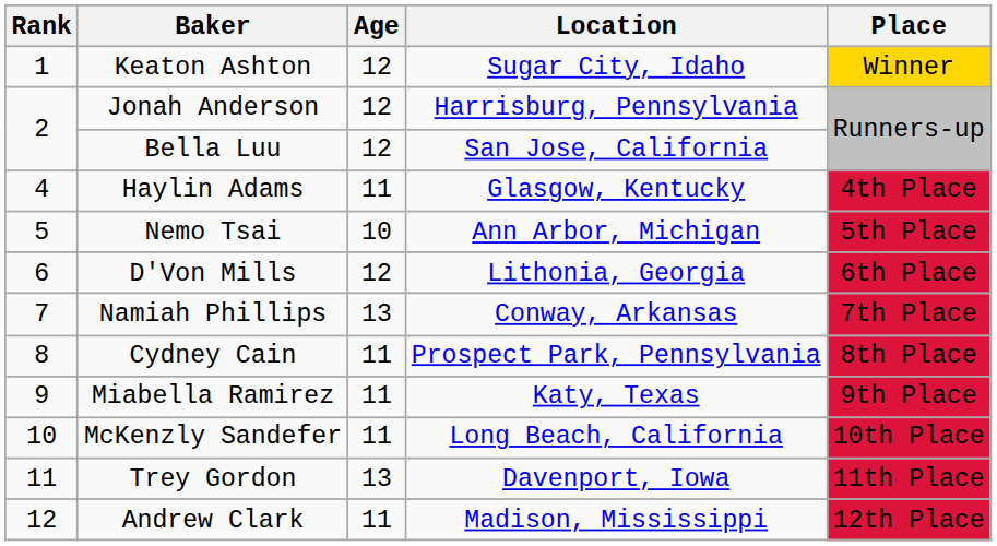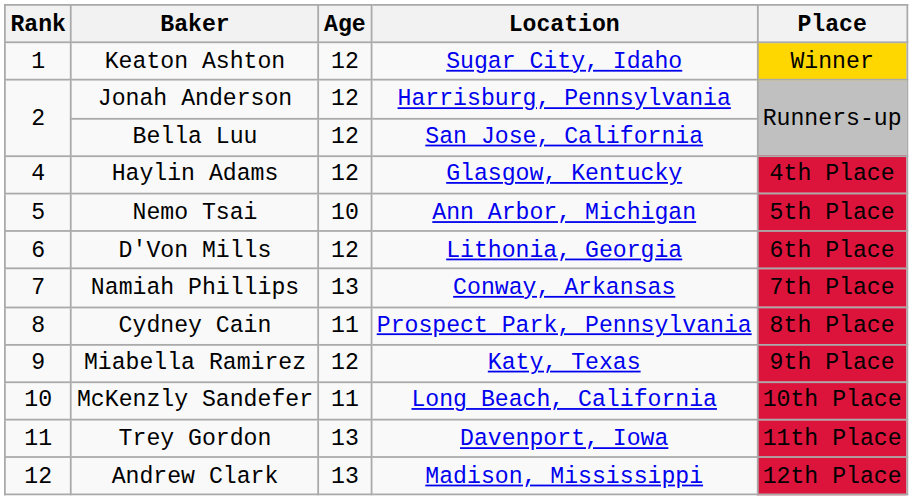Haylin Adams | Age: 11 -> 12
Miabella Ramirez | Age: 11 -> 12
Andrew Clark | Age: 11 -> 13
